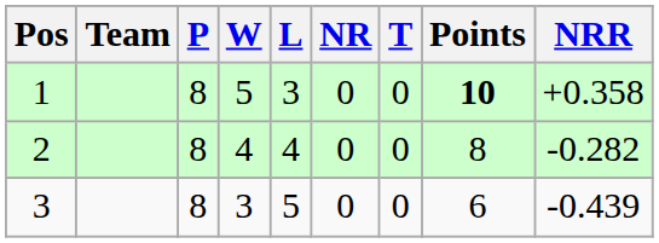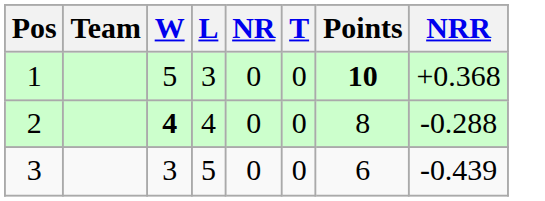- column: P | 8 | 8 | 8
1 | NRR: +0.358 -> +0.368
2 | W: normal -> bold
2 | NRR: -0.282 -> -0.288
